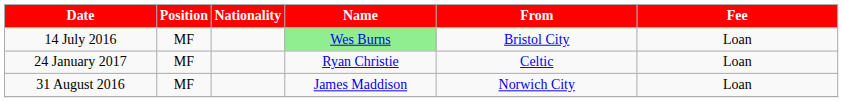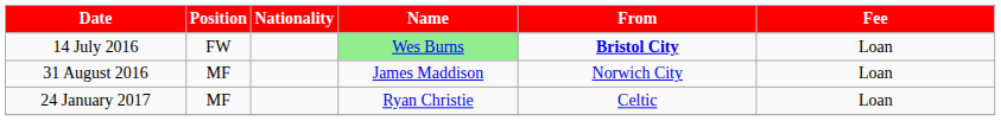14 July 2016 | Position: MF -> FW
14 July 2016 | From: normal -> bold
rows swapped: 31 August 2016 <-> 24 January 2017
